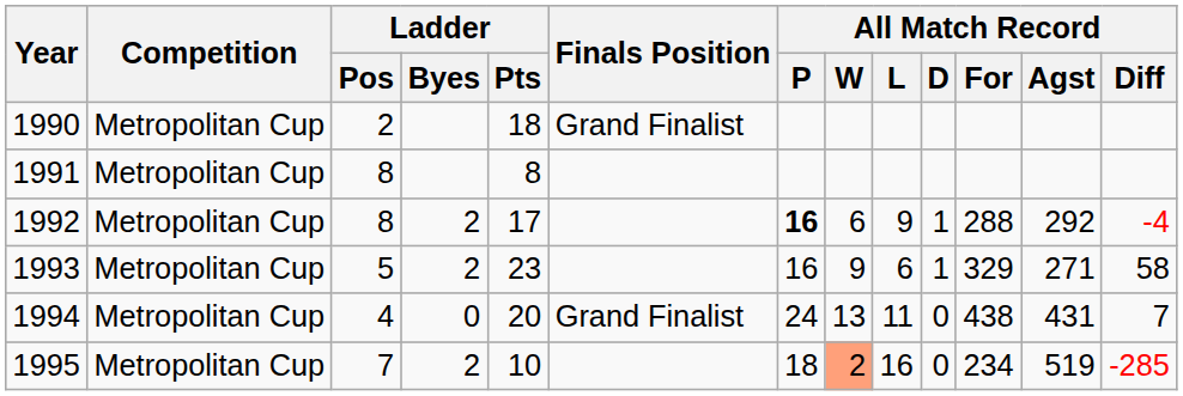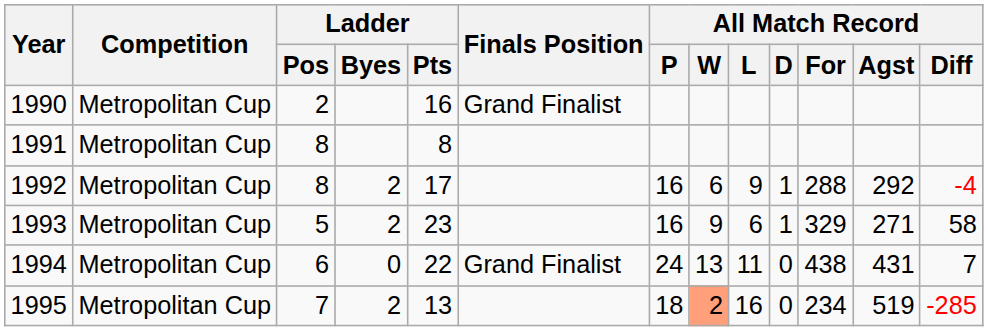1990 | Ladder / Pts: 18 -> 16
1992 | All Match Record / P: bold -> normal
1994 | Ladder / Pos: 4 -> 6
1994 | Ladder / Pts: 20 -> 22
1995 | Ladder / Pts: 10 -> 13
